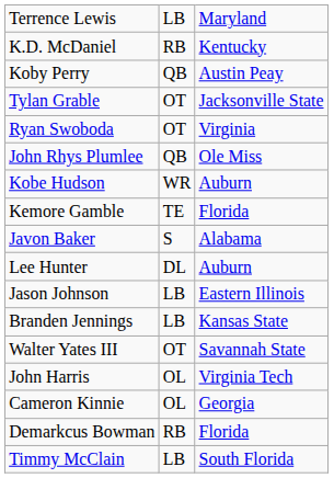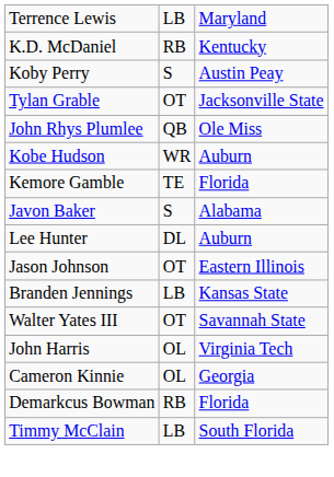Koby Perry | column 2: QB -> S
- row: Ryan Swoboda | OT | Virginia
Jason Johnson | column 2: LB -> OT
